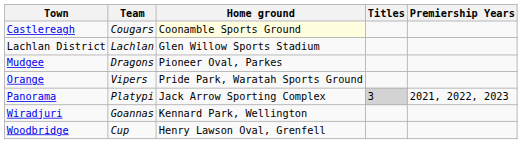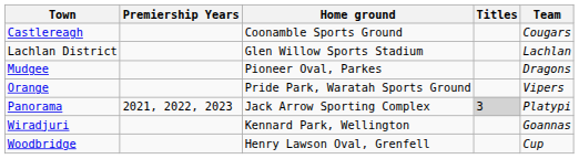columns swapped: Team <-> Premiership Years
Castlereagh | Home ground: lightyellow background -> no background
